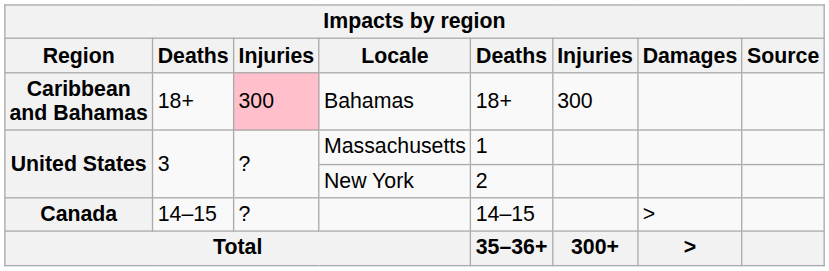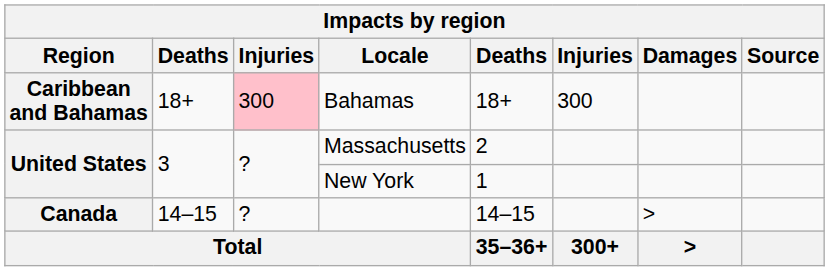Massachusetts | column 5: 1 -> 2
New York | column 5: 2 -> 1
